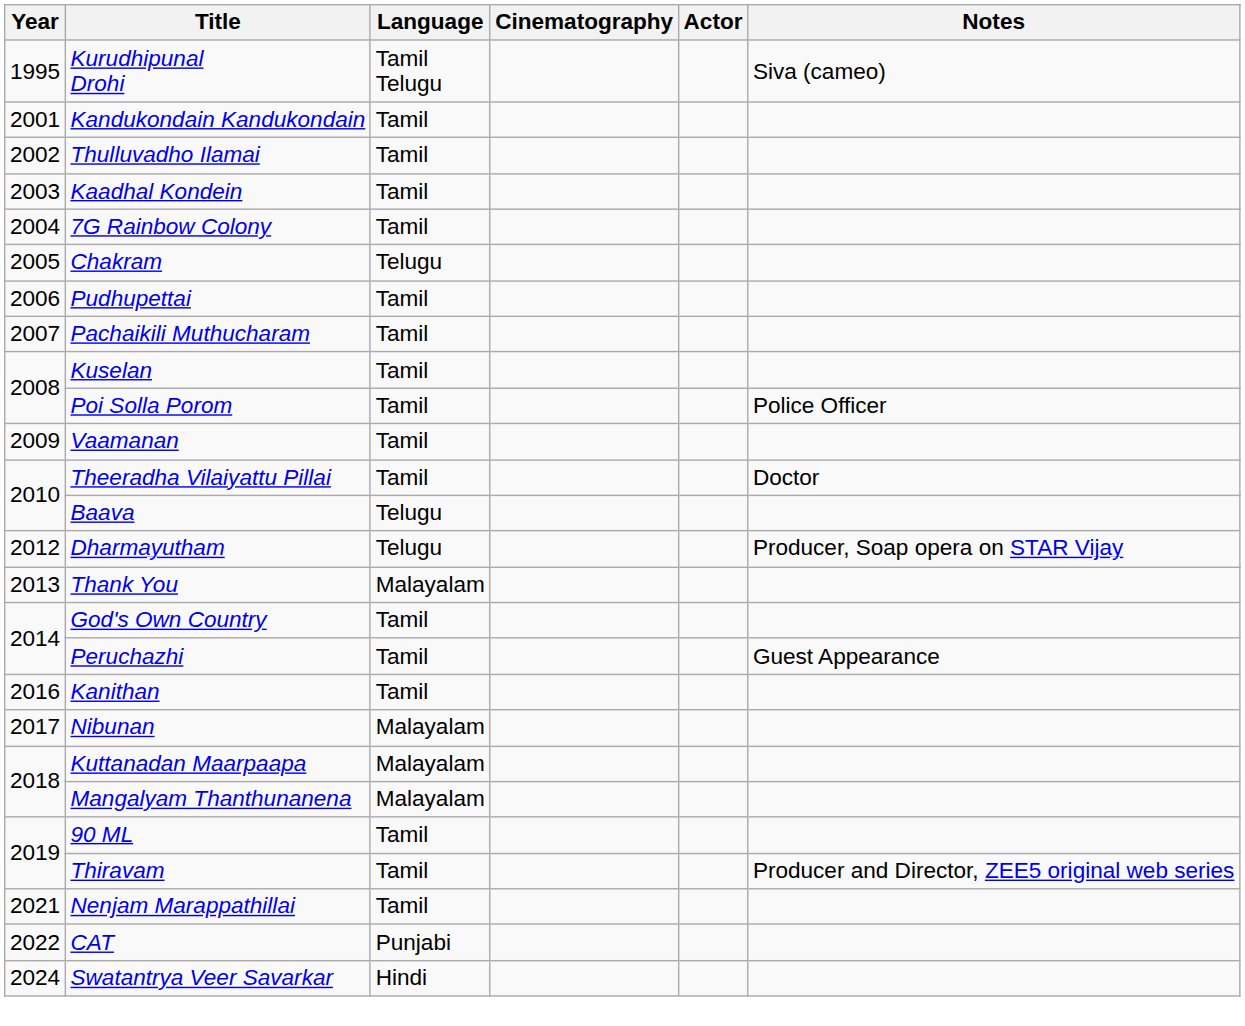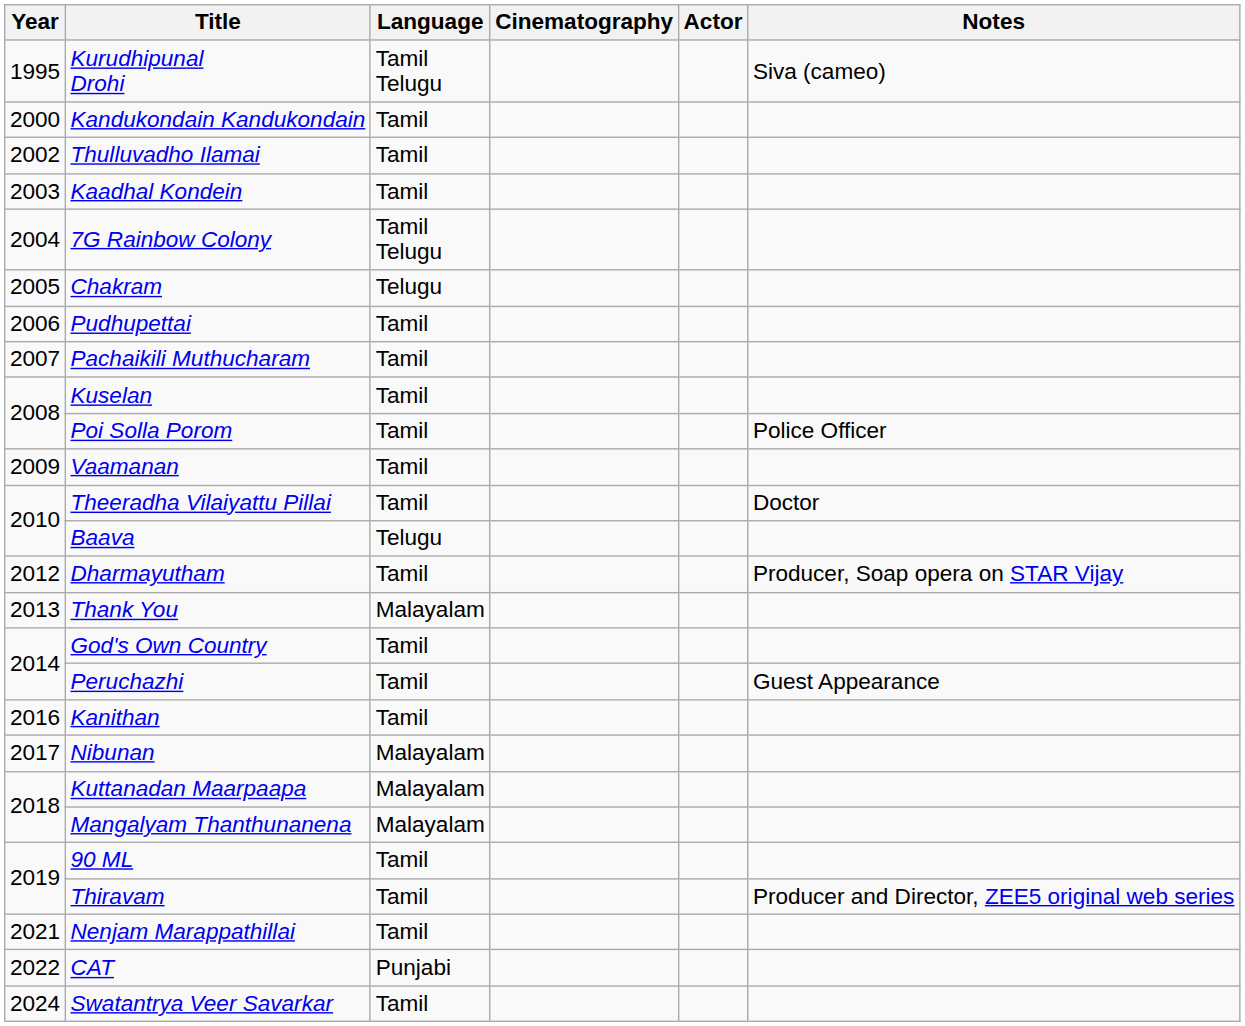Kandukondain Kandukondain | Year: 2001 -> 2000
7G Rainbow Colony | Language: Tamil -> Tamil Telugu
Dharmayutham | Language: Telugu -> Tamil
Swatantrya Veer Savarkar | Language: Hindi -> Tamil
